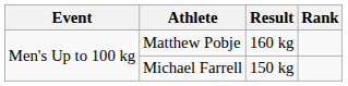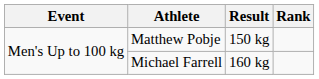Matthew Pobje | Result: 160 kg -> 150 kg
Michael Farrell | Result: 150 kg -> 160 kg
